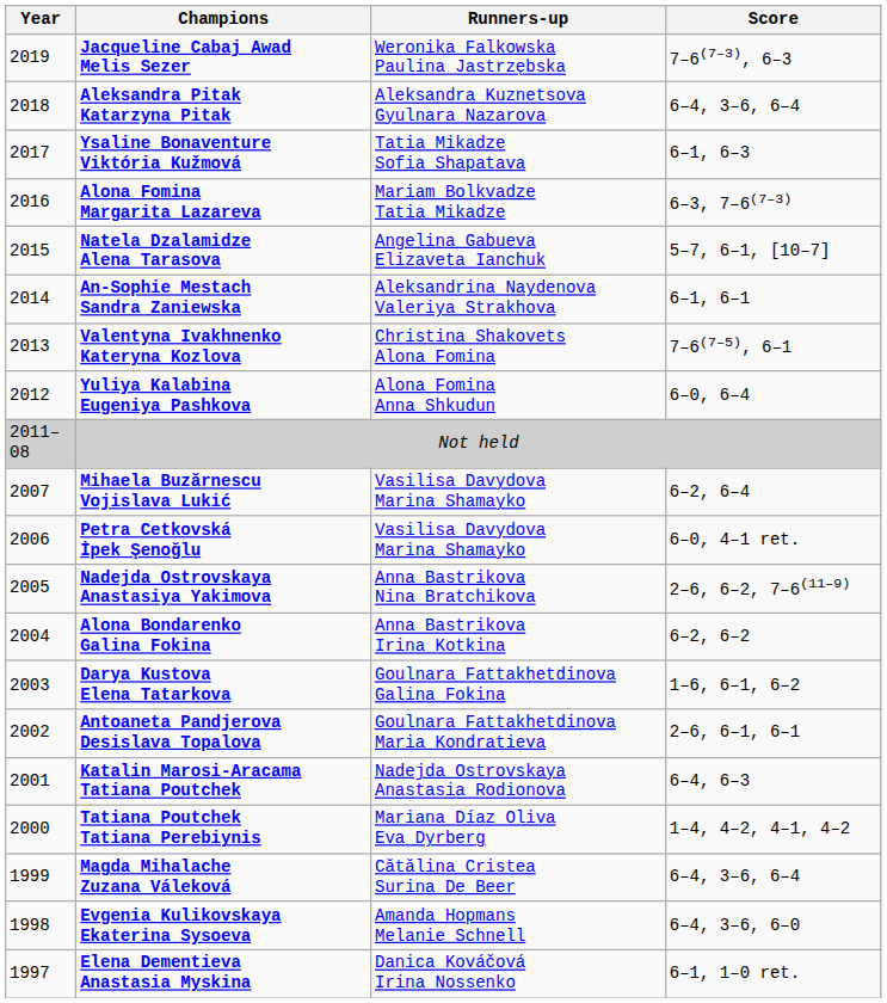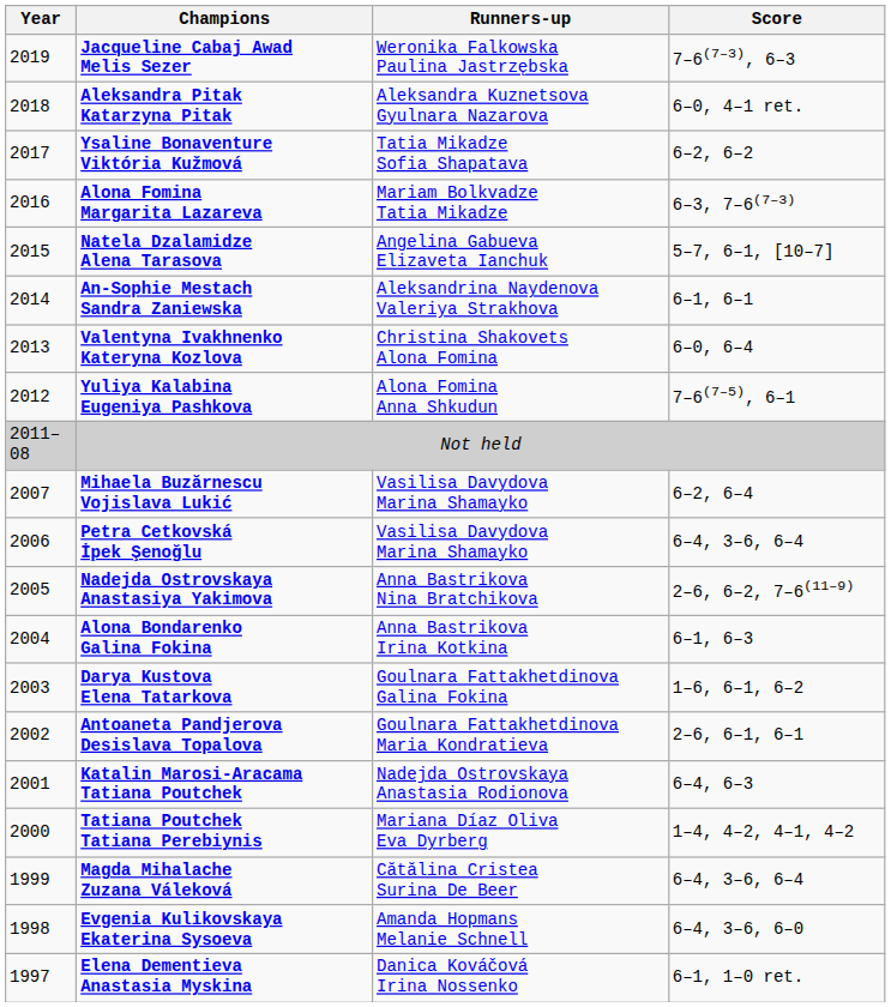Aleksandra Pitak Katarzyna Pitak | Score: 6–4, 3–6, 6–4 -> 6–0, 4–1 ret.
Ysaline Bonaventure Viktória Kužmová | Score: 6–1, 6–3 -> 6–2, 6–2
Valentyna Ivakhnenko Kateryna Kozlova | Score: 7–6(7–5), 6–1 -> 6–0, 6–4
Yuliya Kalabina Eugeniya Pashkova | Score: 6–0, 6–4 -> 7–6(7–5), 6–1
Petra Cetkovská İpek Şenoğlu | Score: 6–0, 4–1 ret. -> 6–4, 3–6, 6–4
Alona Bondarenko Galina Fokina | Score: 6–2, 6–2 -> 6–1, 6–3
